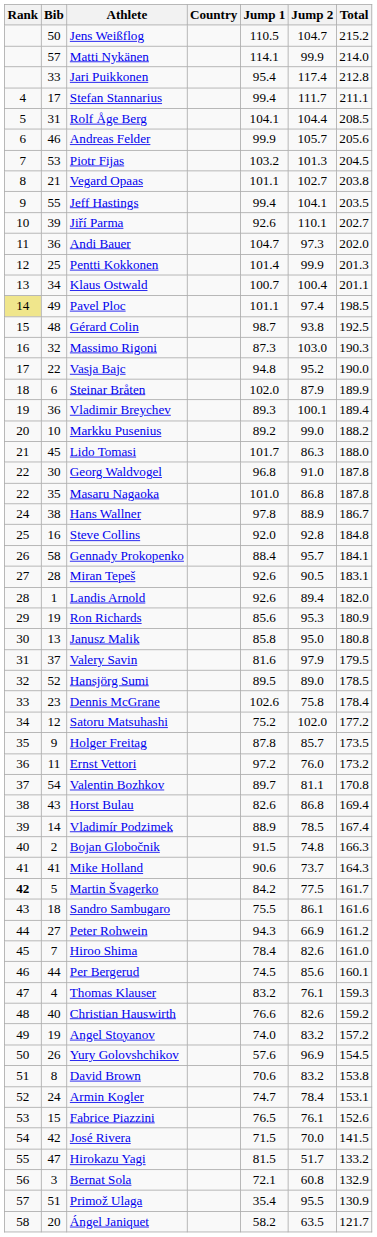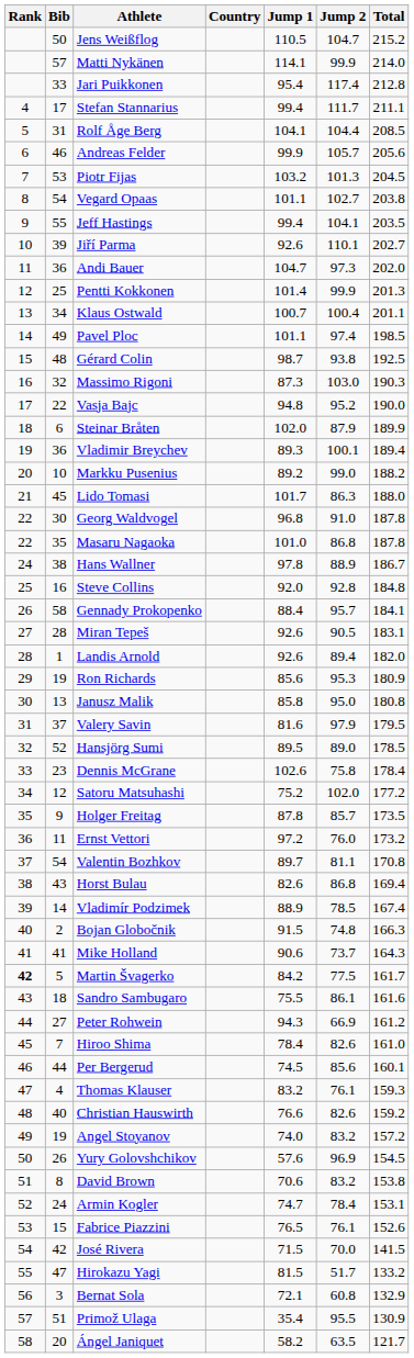Vegard Opaas | Bib: 21 -> 54
Pavel Ploc | Rank: khaki background -> no background
